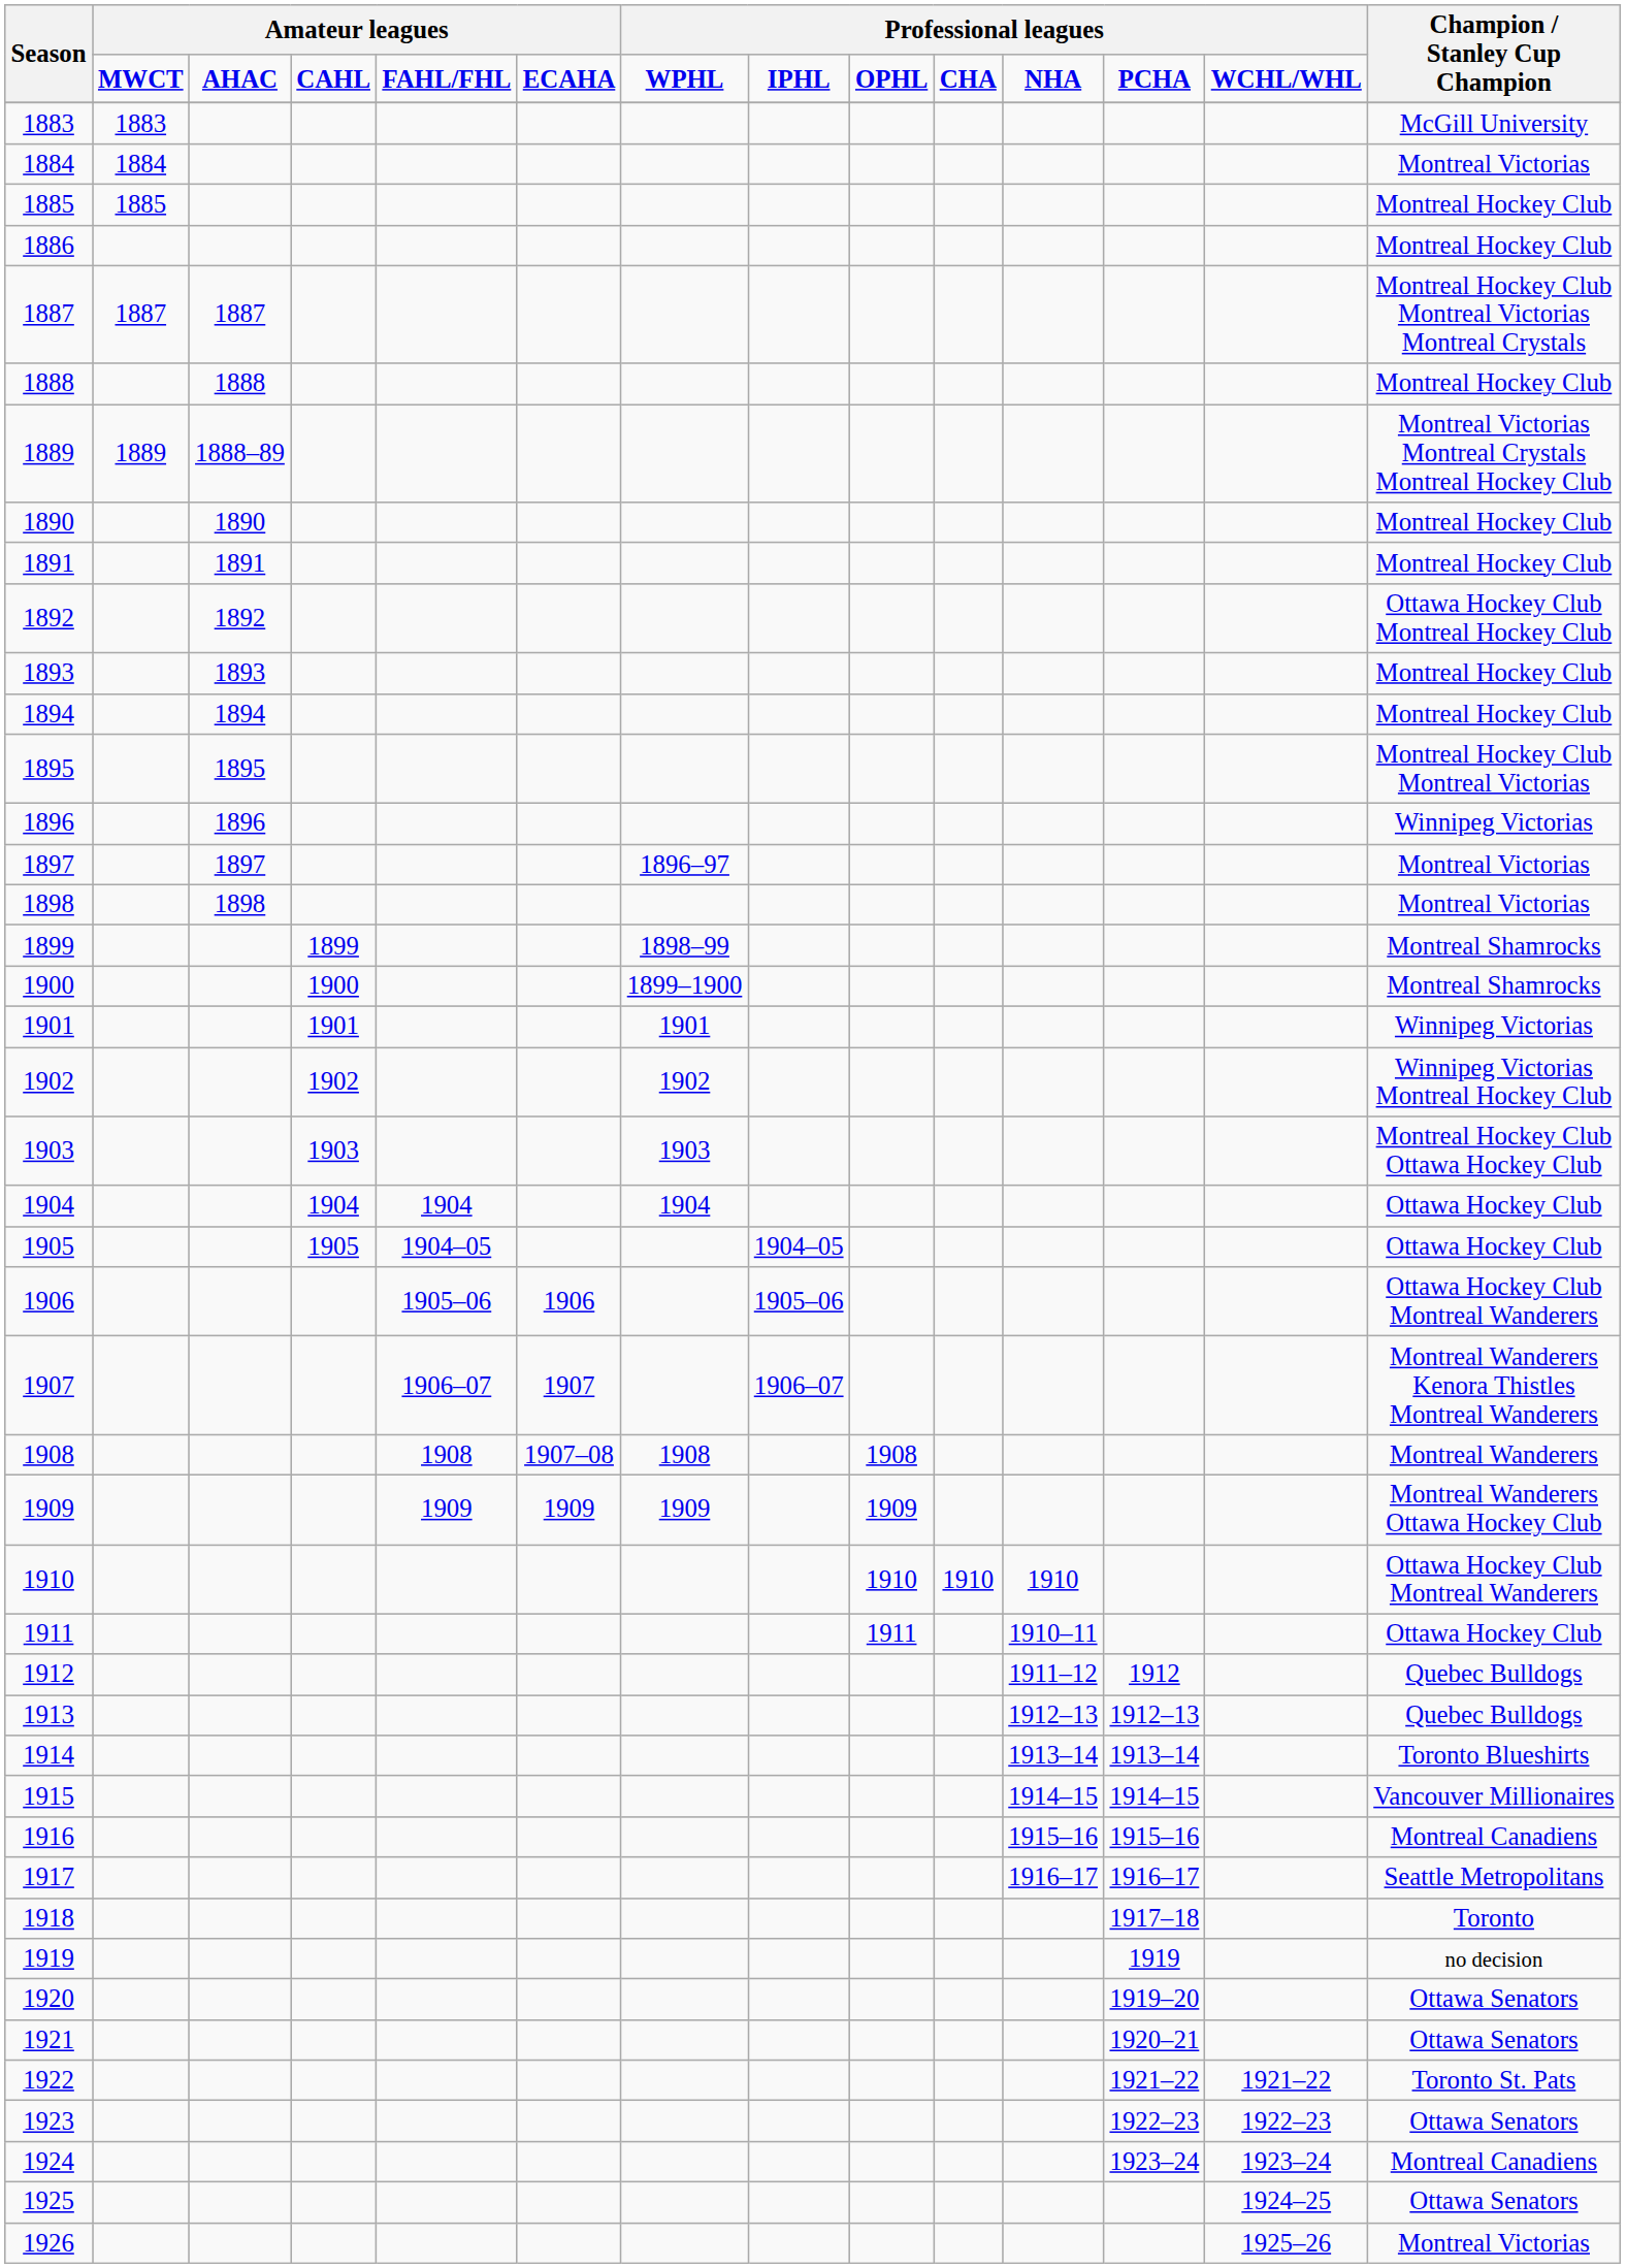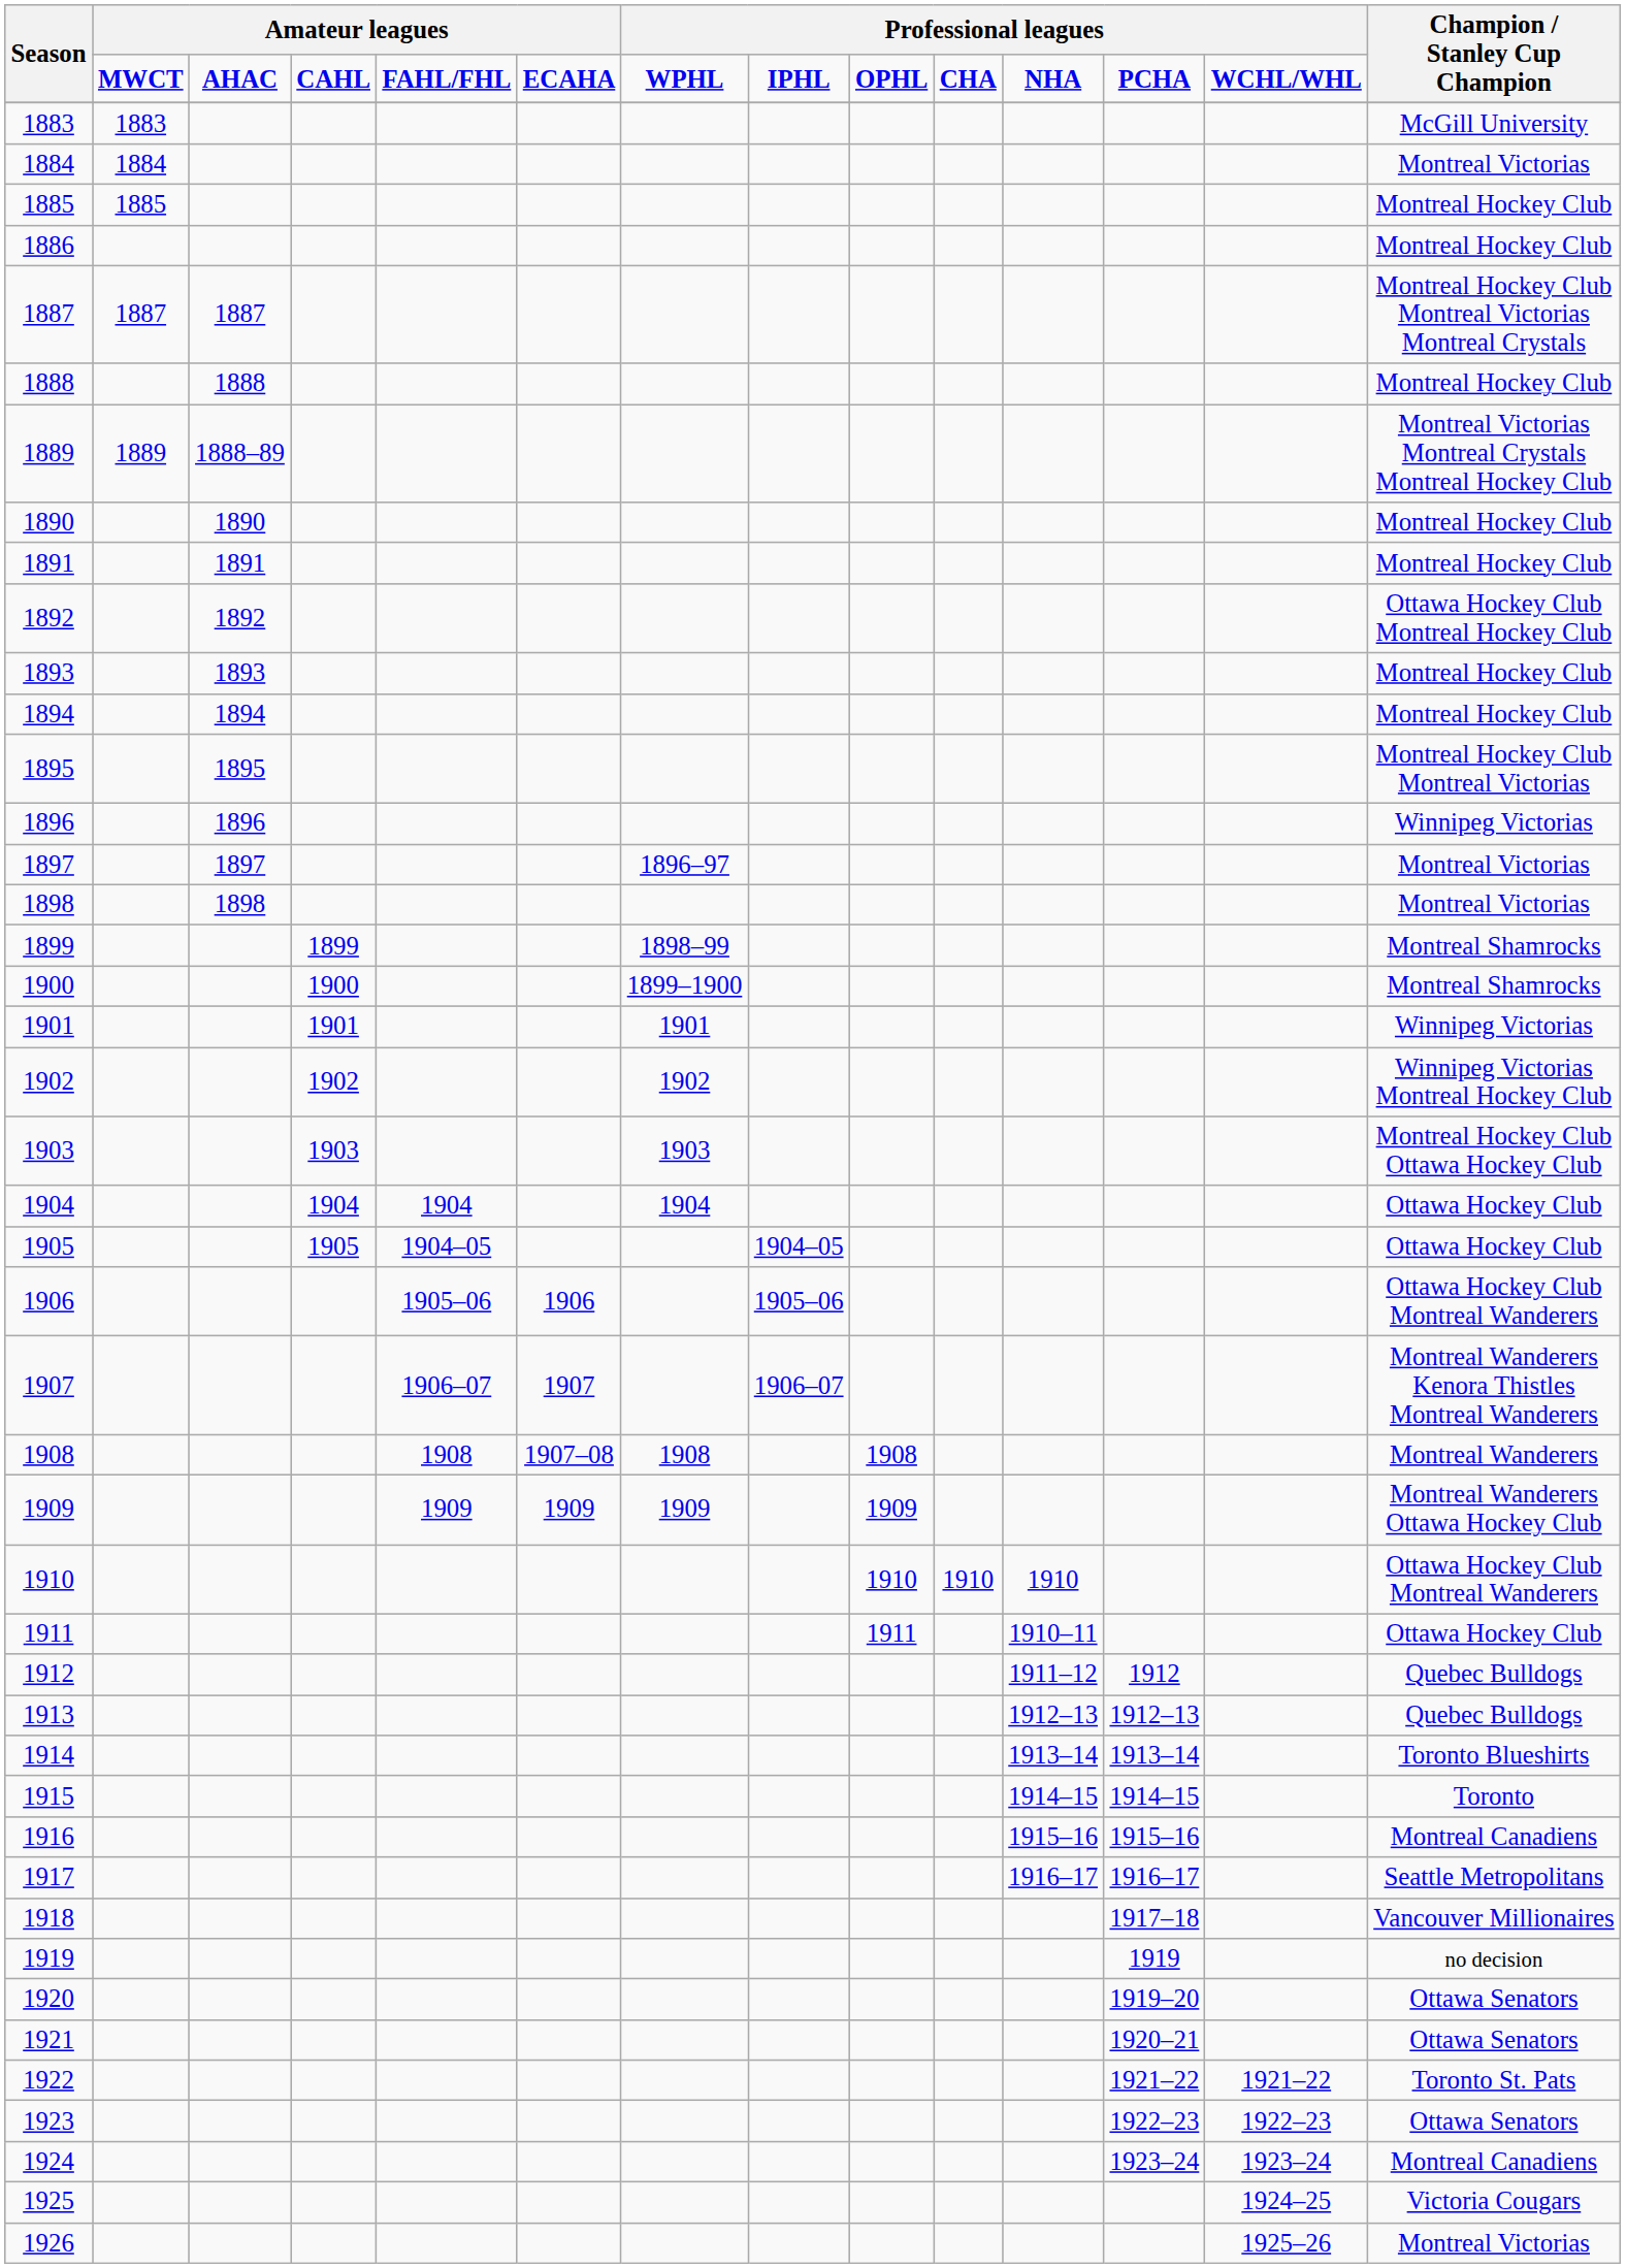1915 | Champion / Stanley Cup Champion: Vancouver Millionaires -> Toronto
1918 | Champion / Stanley Cup Champion: Toronto -> Vancouver Millionaires
1925 | Champion / Stanley Cup Champion: Ottawa Senators -> Victoria Cougars
